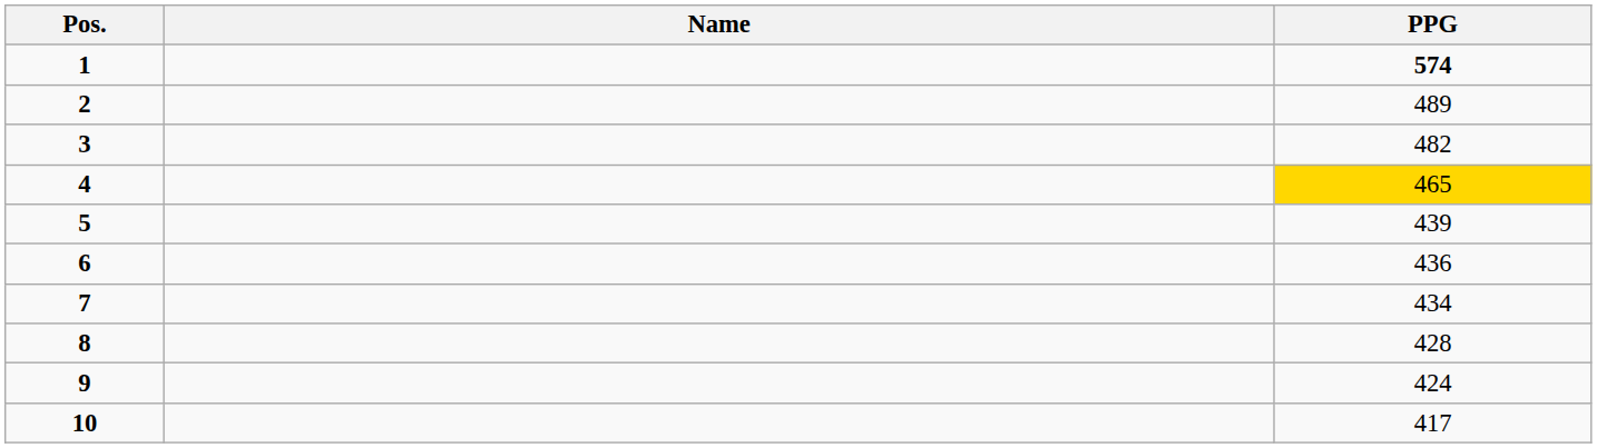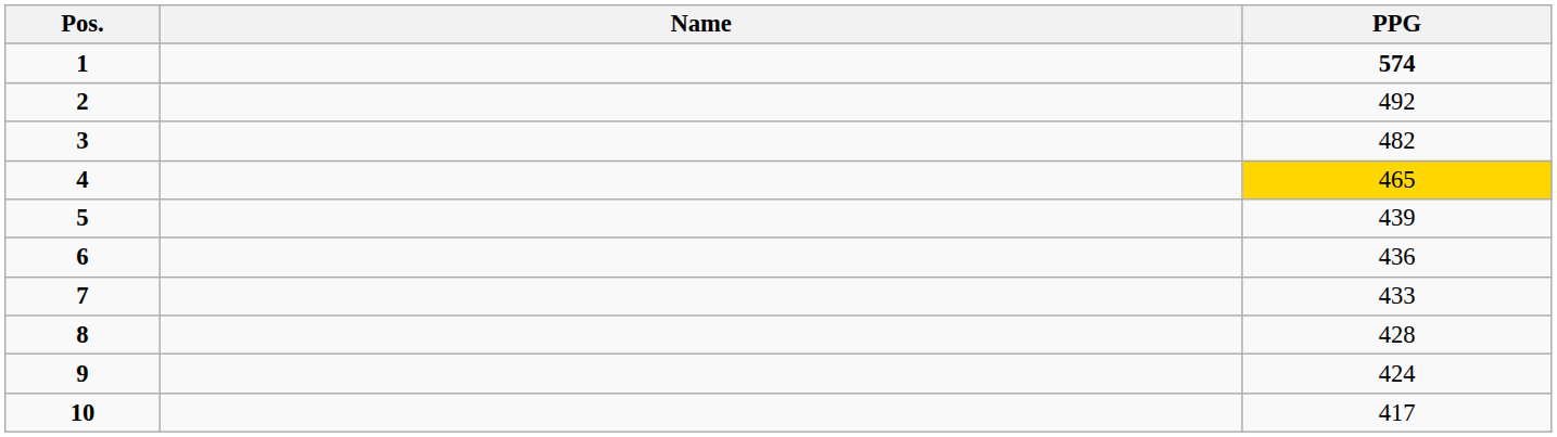2 | PPG: 489 -> 492
7 | PPG: 434 -> 433
